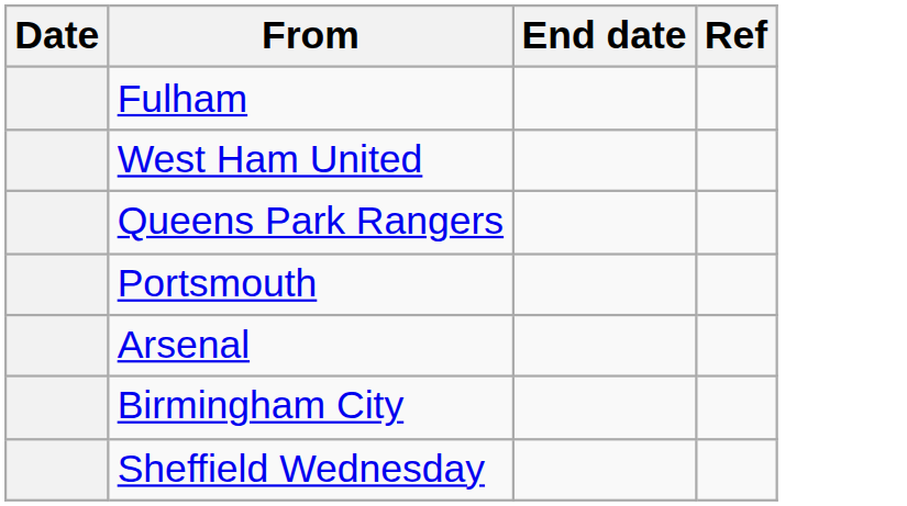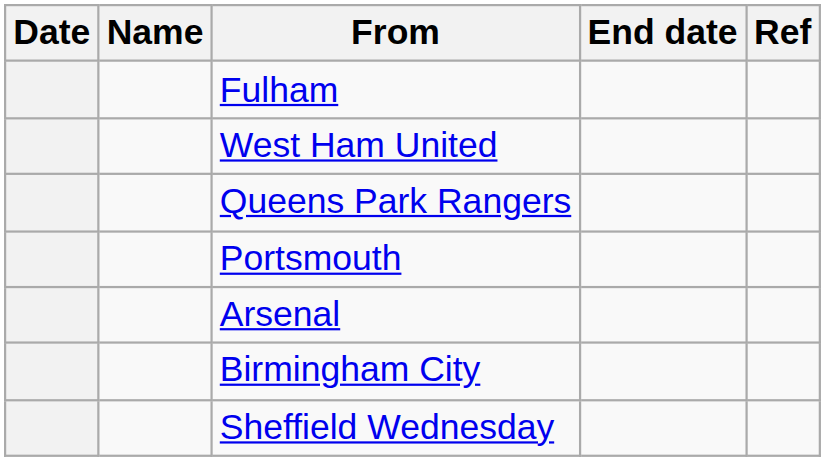+ column: Name
